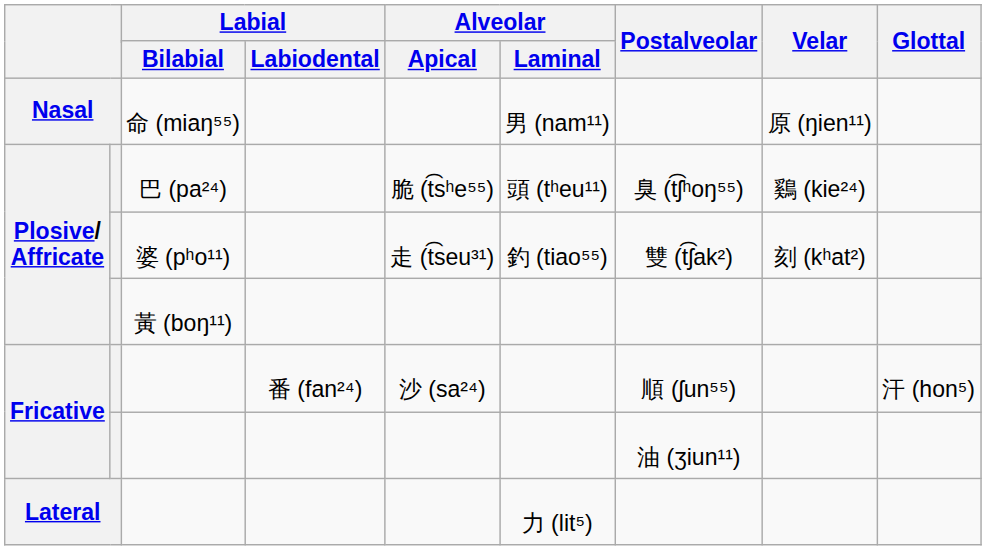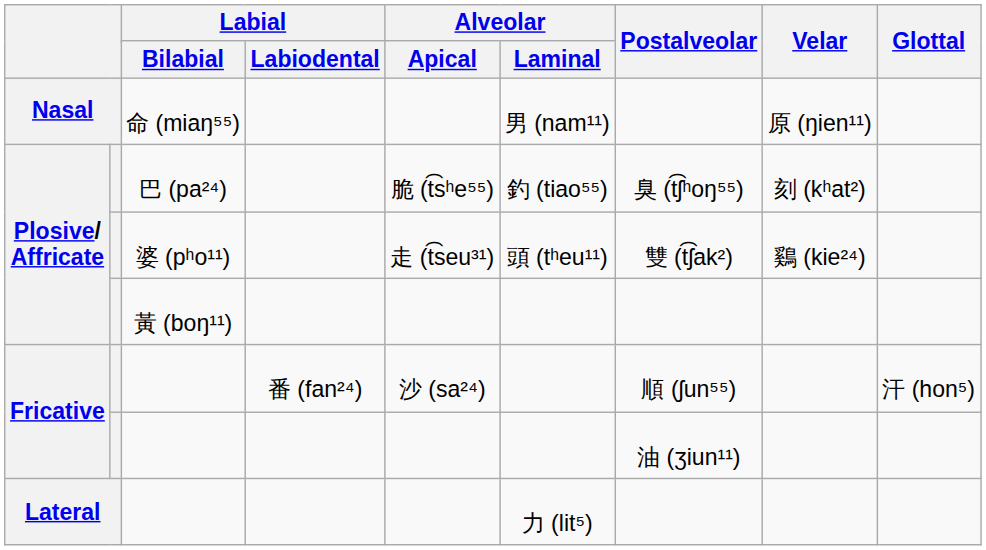巴 (pa²⁴) | Alveolar / Laminal: 頭 (tʰeu¹¹) -> 釣 (tiao⁵⁵)
巴 (pa²⁴) | Velar: 鷄 (kie²⁴) -> 刻 (kʰat²)
婆 (pʰo¹¹) | Alveolar / Laminal: 釣 (tiao⁵⁵) -> 頭 (tʰeu¹¹)
婆 (pʰo¹¹) | Velar: 刻 (kʰat²) -> 鷄 (kie²⁴)
